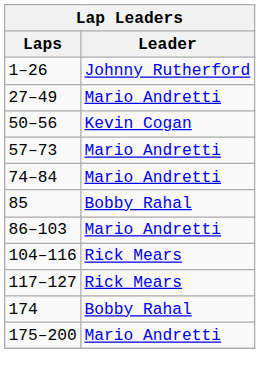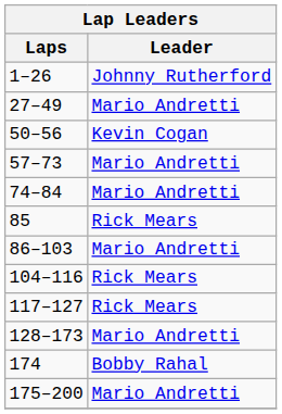85 | Leader: Bobby Rahal -> Rick Mears
+ row: 128–173 | Mario Andretti
